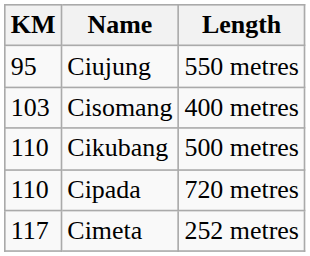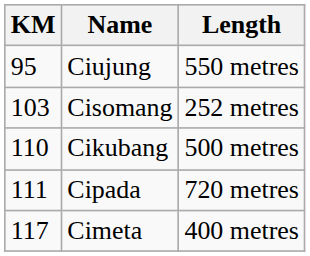Cisomang | Length: 400 metres -> 252 metres
Cipada | KM: 110 -> 111
Cimeta | Length: 252 metres -> 400 metres
